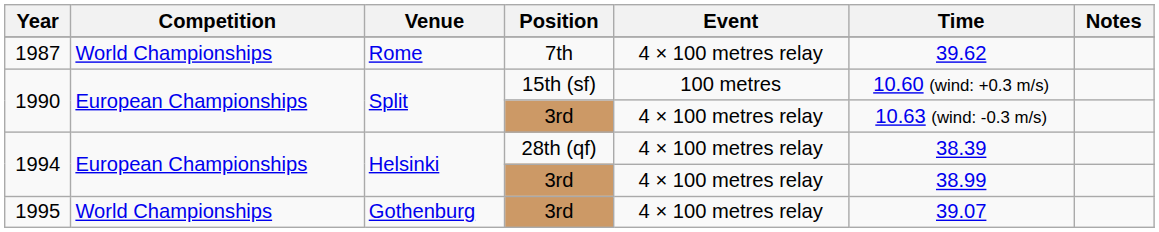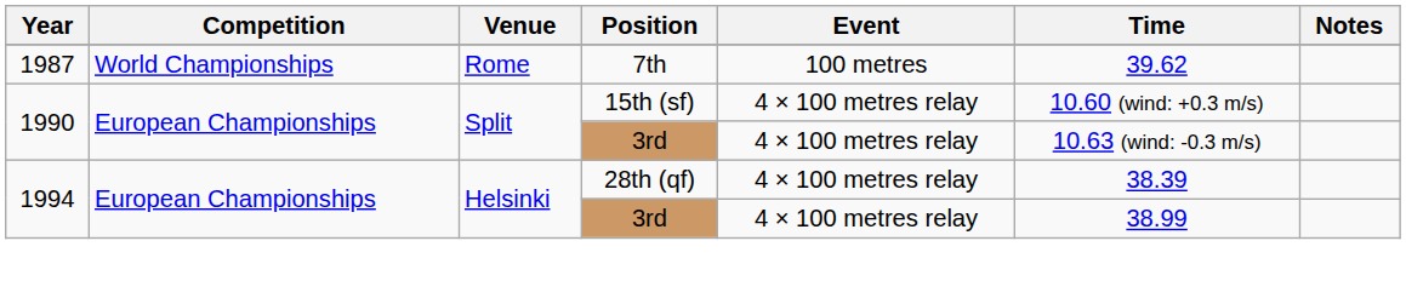1987 | Event: 4 × 100 metres relay -> 100 metres
1990 / 15th (sf) | Event: 100 metres -> 4 × 100 metres relay
- row: 1995 | World Championships | Gothenburg | 3rd | 4 × 100 metres relay | 39.07
